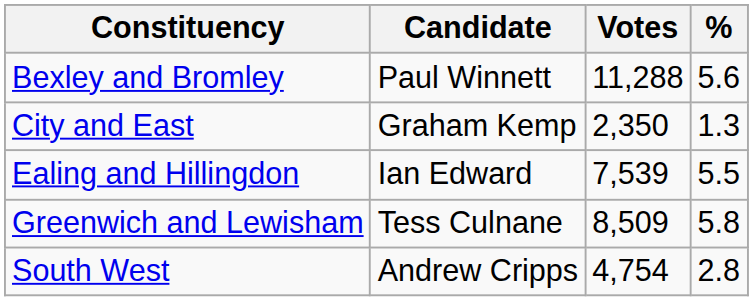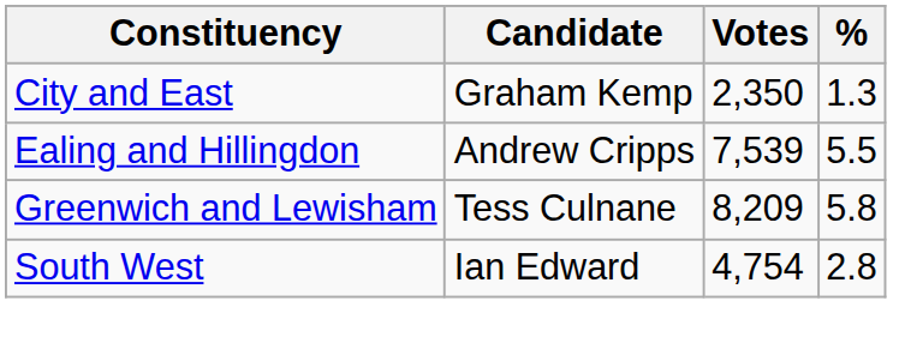- row: Bexley and Bromley | Paul Winnett | 11,288 | 5.6
Ealing and Hillingdon | Candidate: Ian Edward -> Andrew Cripps
Greenwich and Lewisham | Votes: 8,509 -> 8,209
South West | Candidate: Andrew Cripps -> Ian Edward
